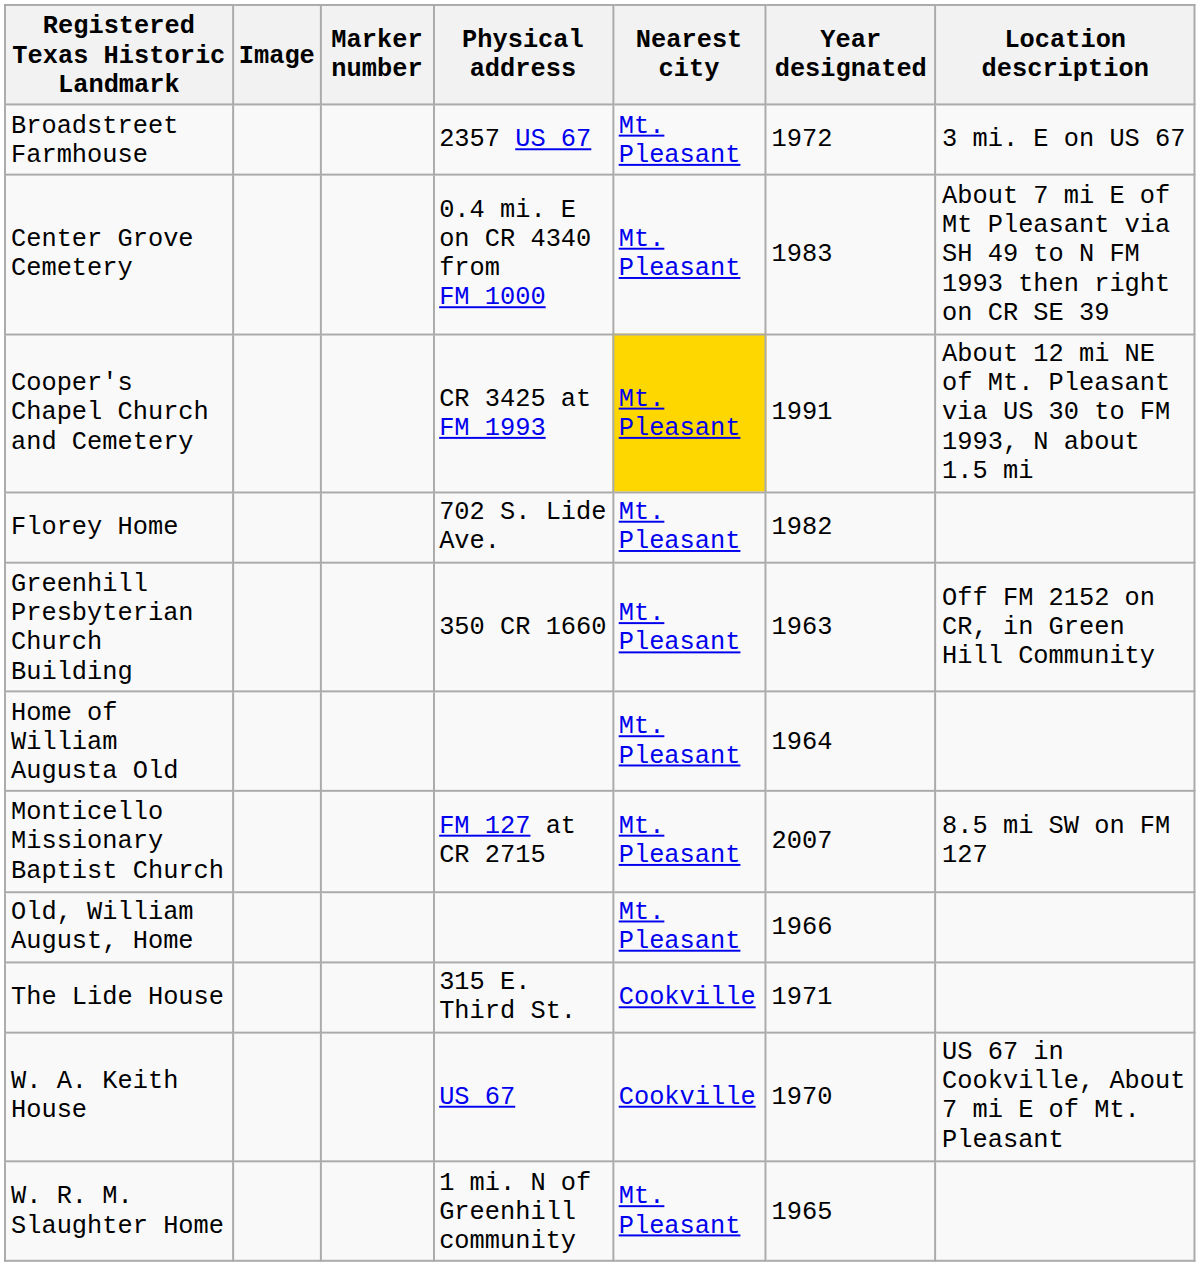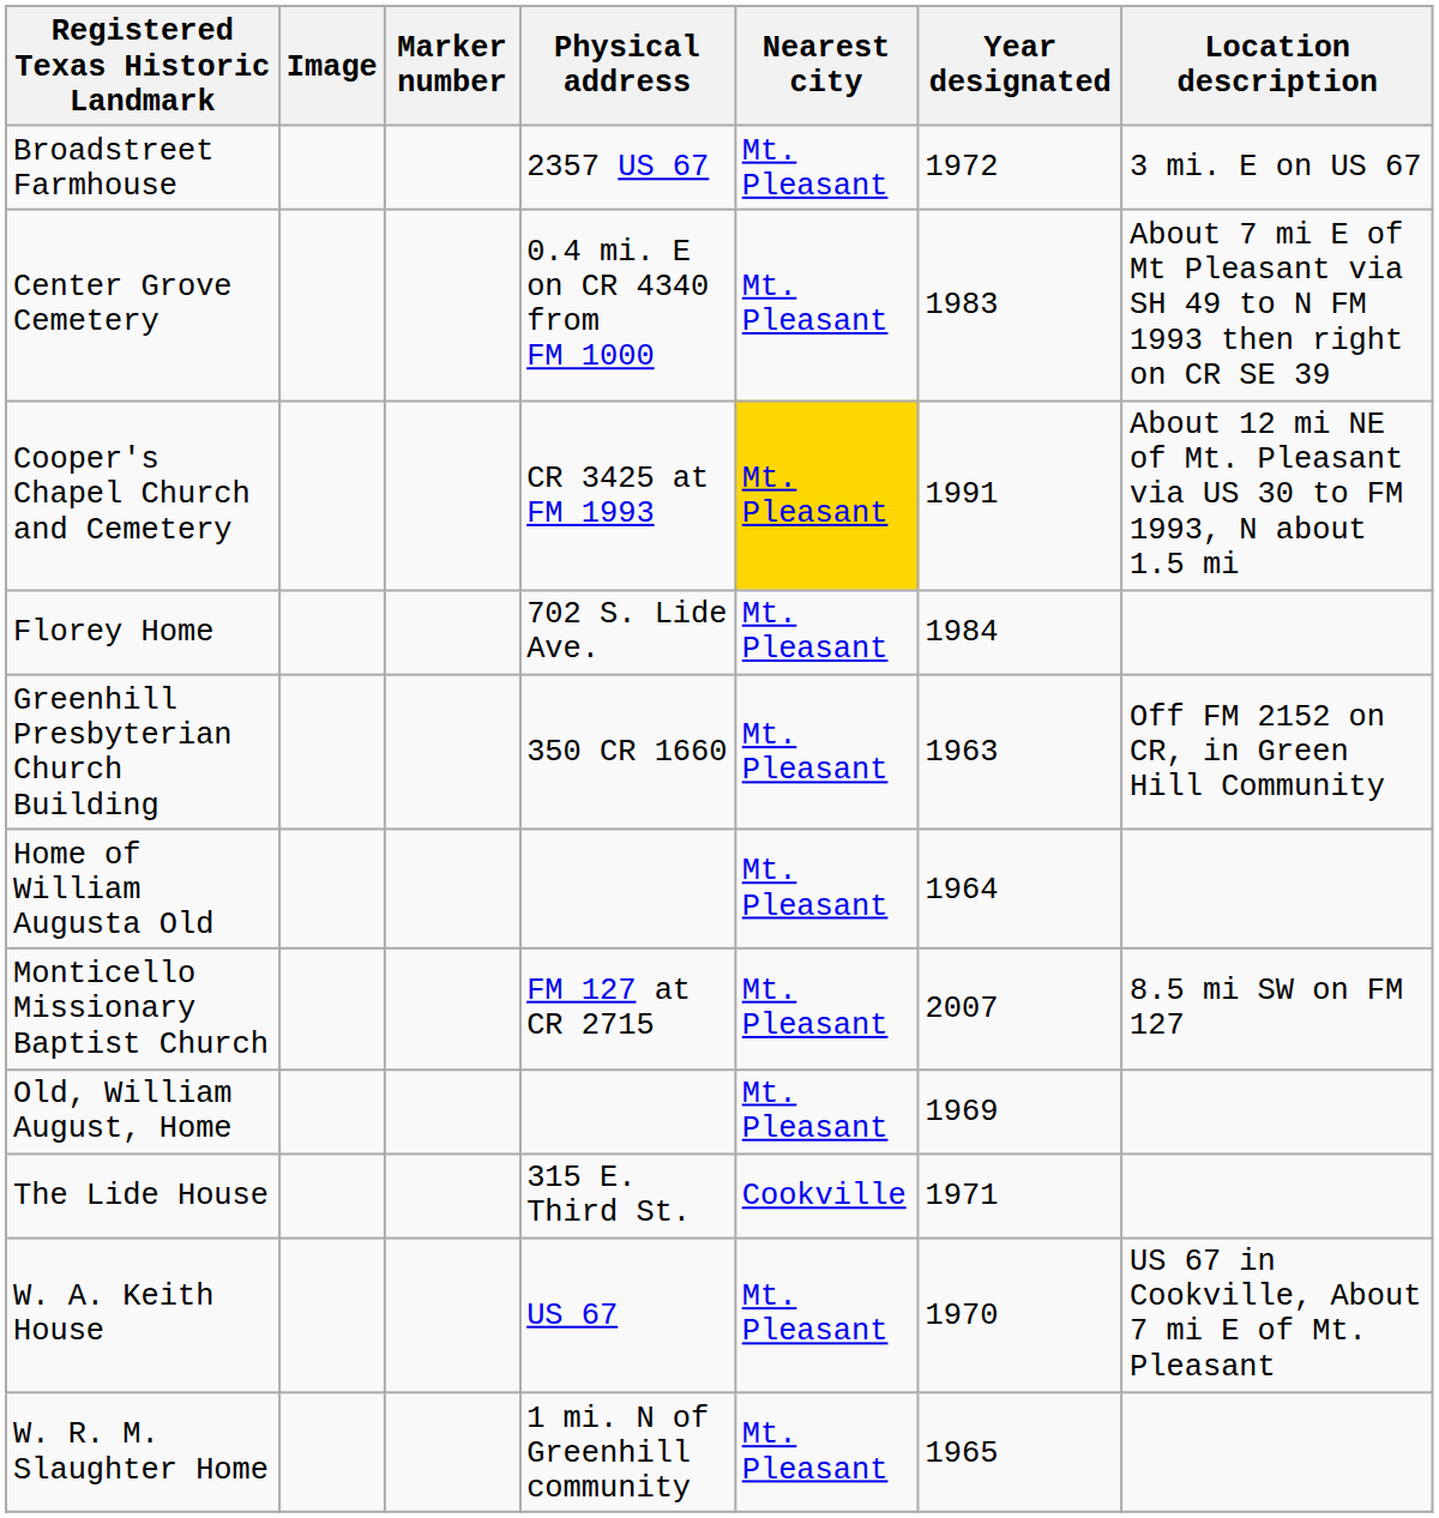Florey Home | Year designated: 1982 -> 1984
Old, William August, Home | Year designated: 1966 -> 1969
W. A. Keith House | Nearest city: Cookville -> Mt. Pleasant
